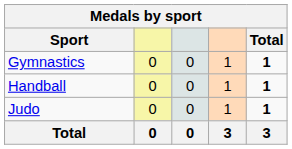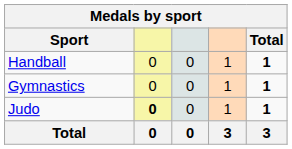rows swapped: Gymnastics <-> Handball
Judo | column 2: normal -> bold
